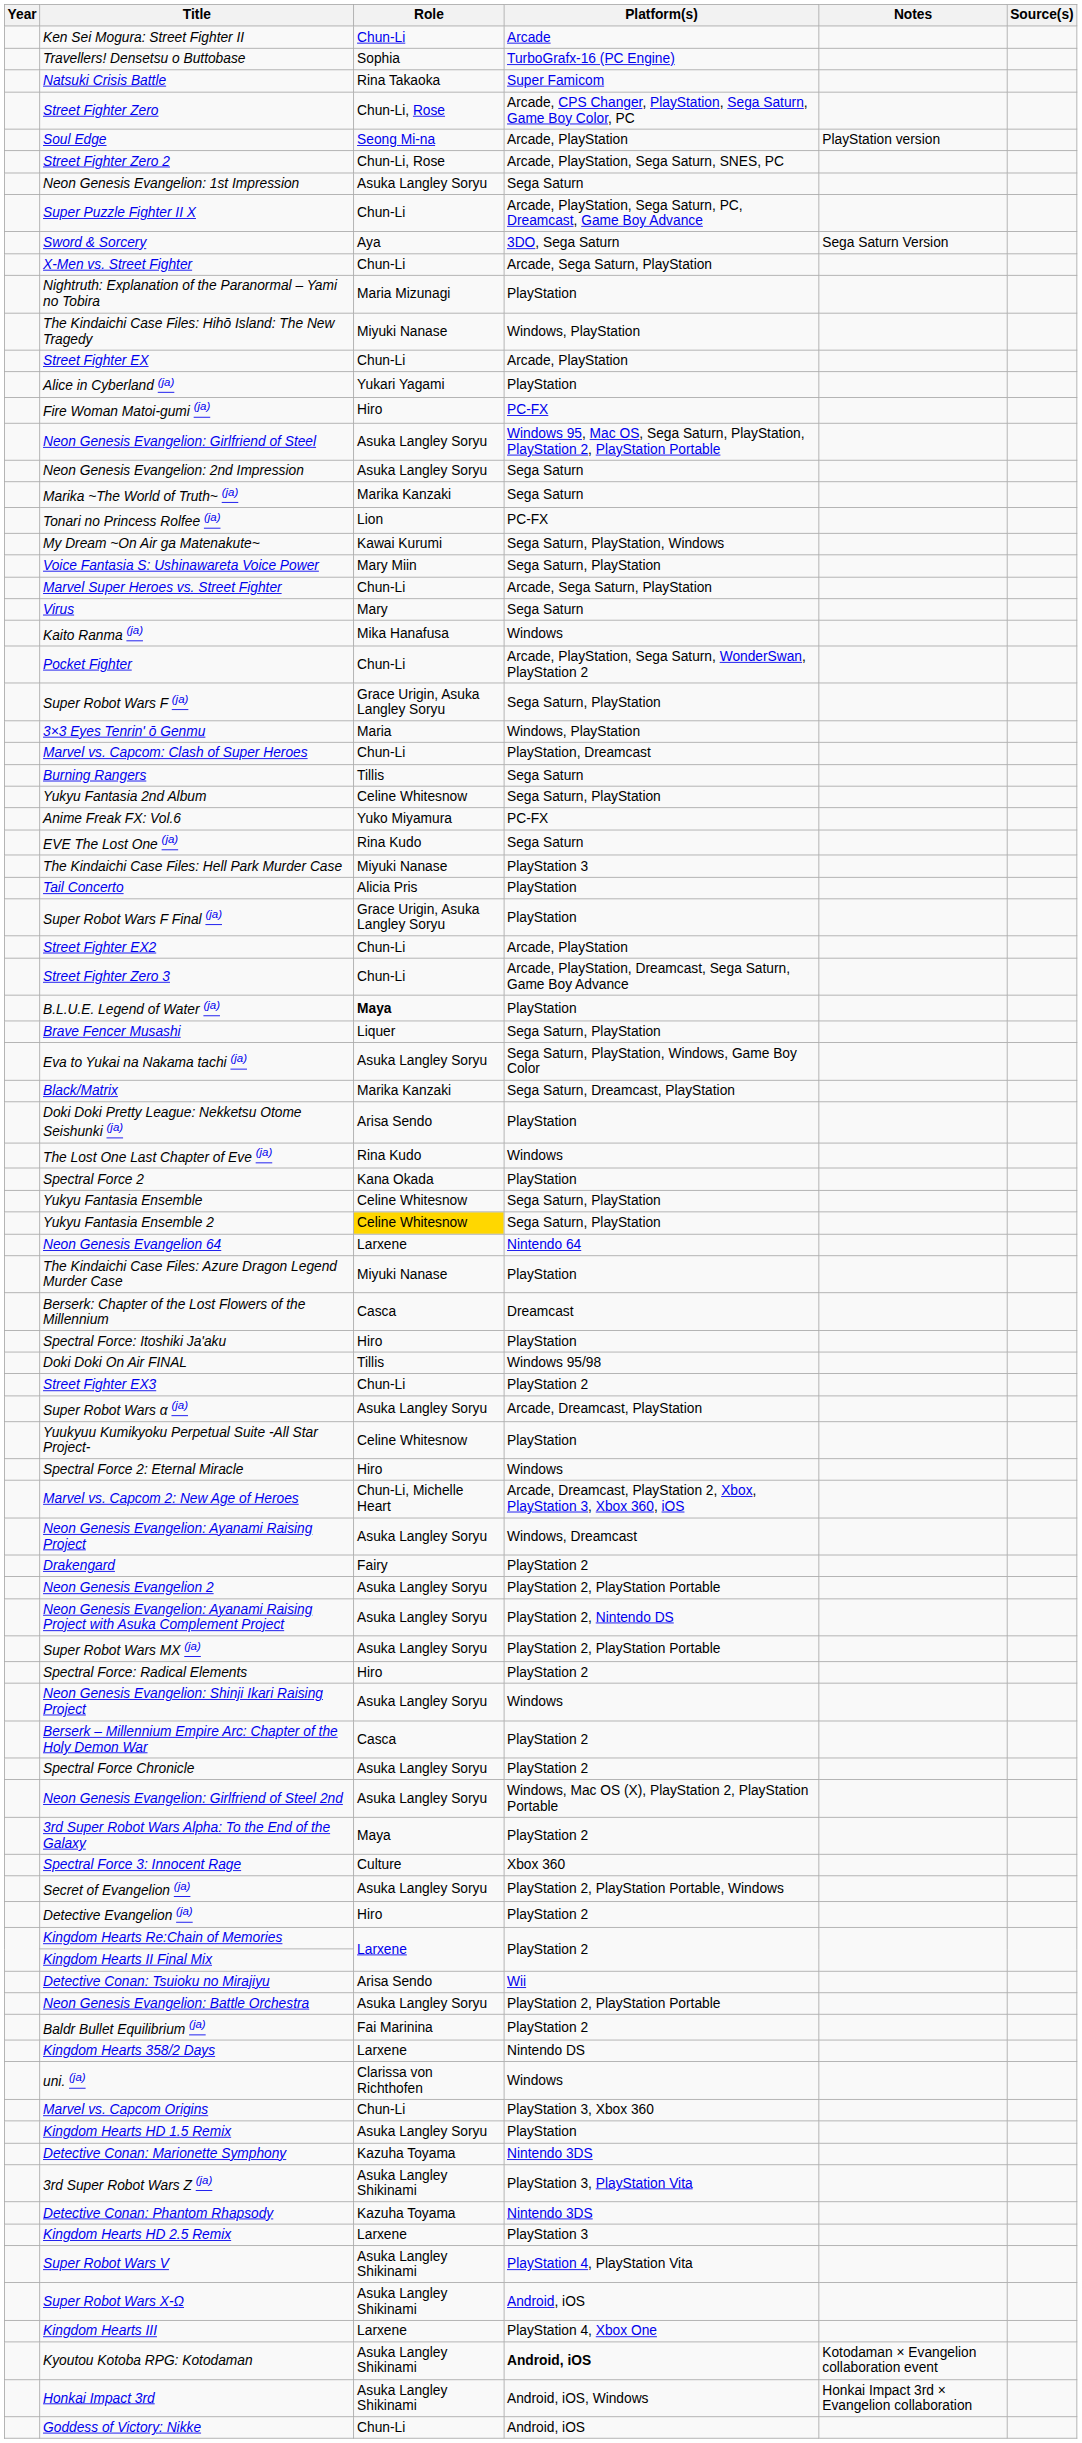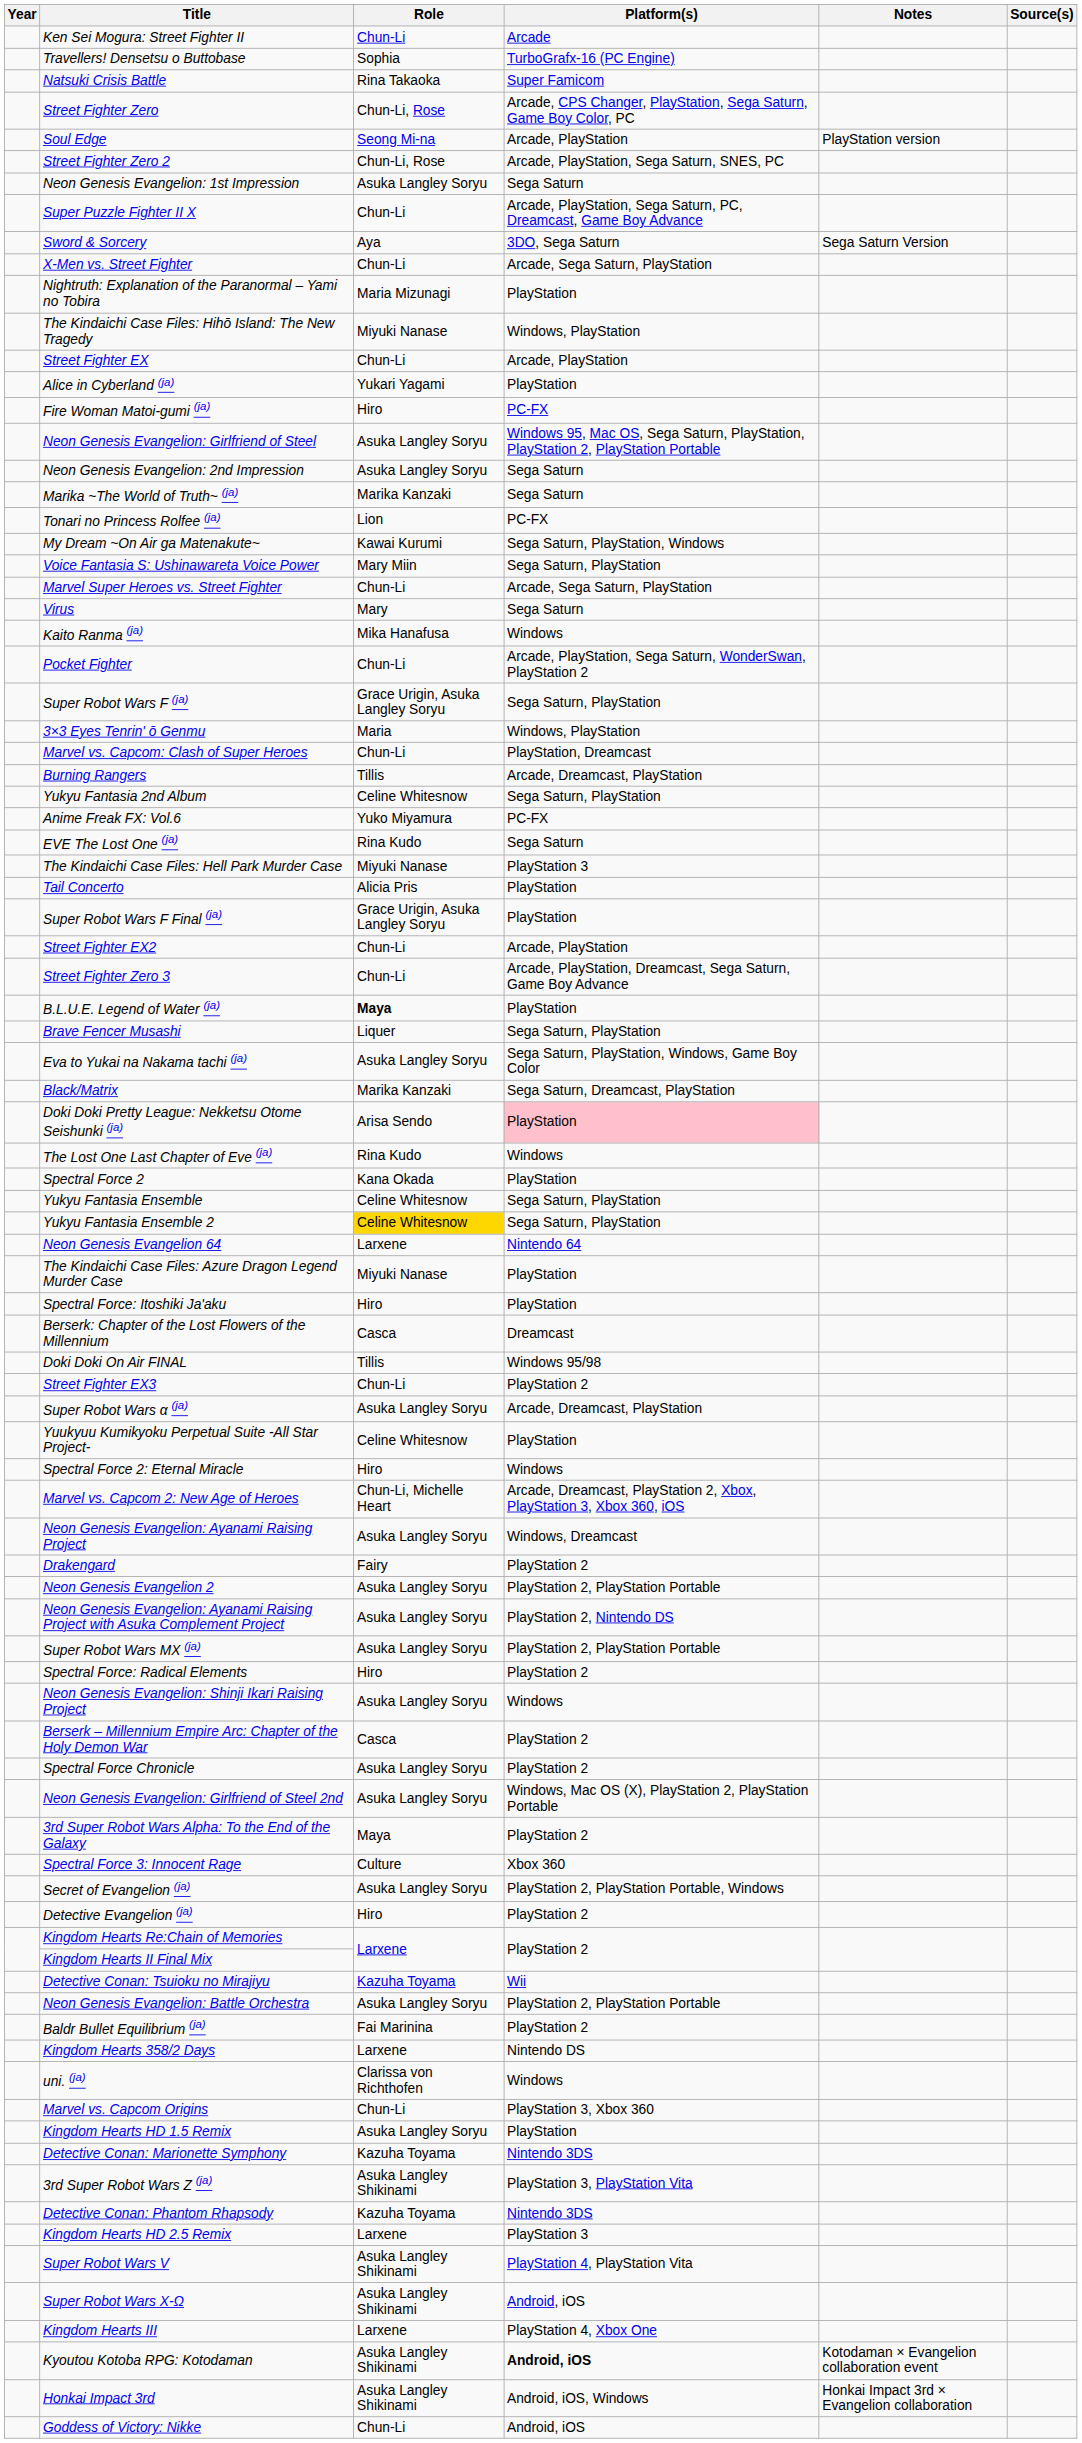Burning Rangers | Platform(s): Sega Saturn -> Arcade, Dreamcast, PlayStation
Doki Doki Pretty League: Nekketsu Otome Seishunki (ja) | Platform(s): no background -> pink background
rows swapped: Spectral Force: Itoshiki Ja'aku <-> Berserk: Chapter of the Lost Flowers of the Millennium
Detective Conan: Tsuioku no Mirajiyu | Role: Arisa Sendo -> Kazuha Toyama
